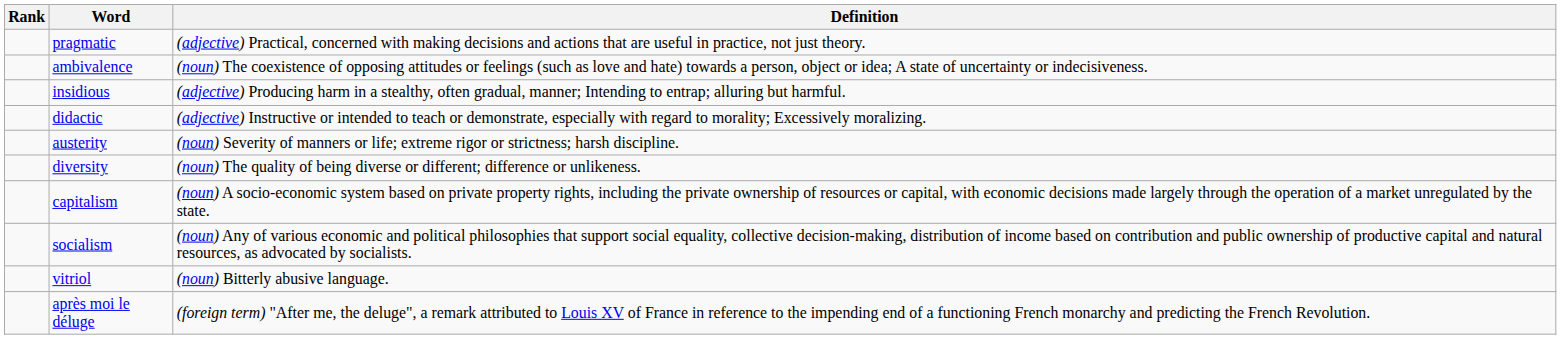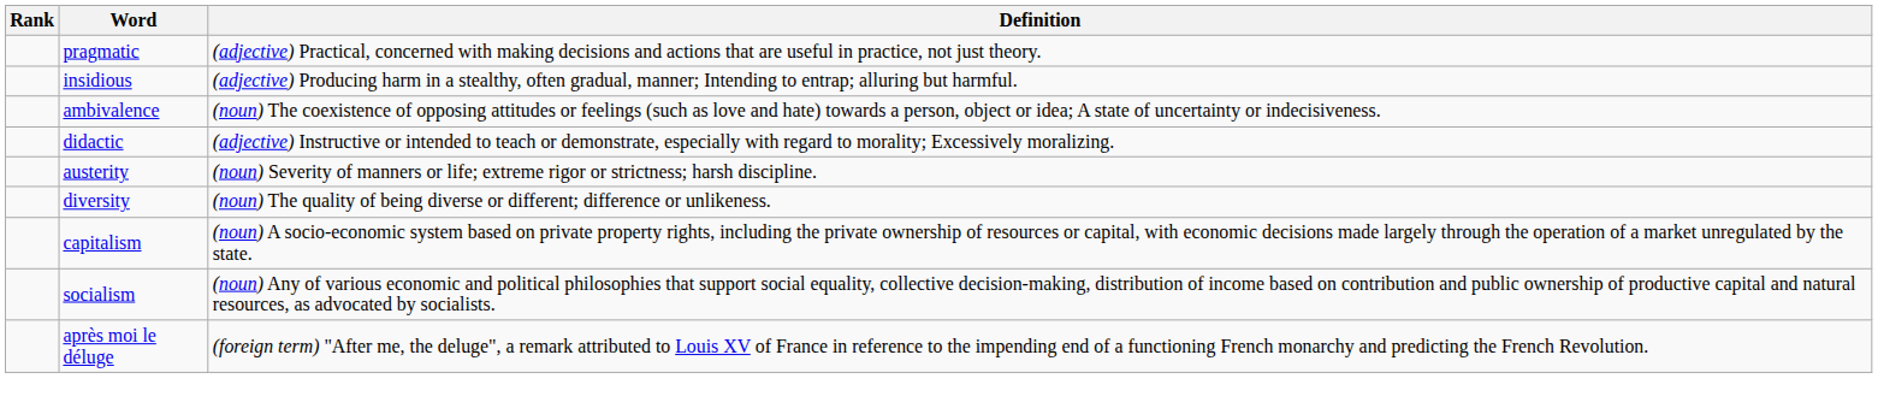rows swapped: ambivalence <-> insidious
- row: vitriol | (noun) Bitterly abusive language.
